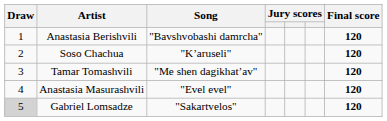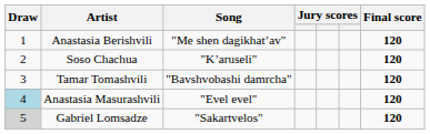Anastasia Berishvili | Song: "Bavshvobashi damrcha" -> "Me shen dagikhat’av"
Tamar Tomashvili | Song: "Me shen dagikhat’av" -> "Bavshvobashi damrcha"
Anastasia Masurashvili | Draw: no background -> lightblue background
